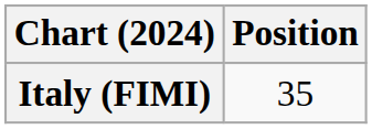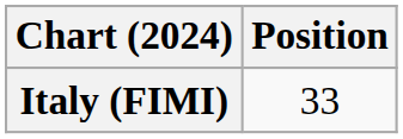Italy (FIMI) | Position: 35 -> 33
